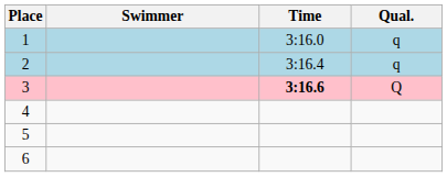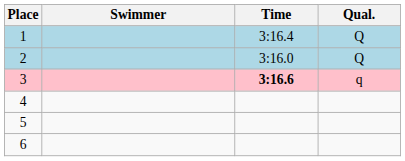1 | Time: 3:16.0 -> 3:16.4
1 | Qual.: q -> Q
2 | Time: 3:16.4 -> 3:16.0
2 | Qual.: q -> Q
3 | Qual.: Q -> q
